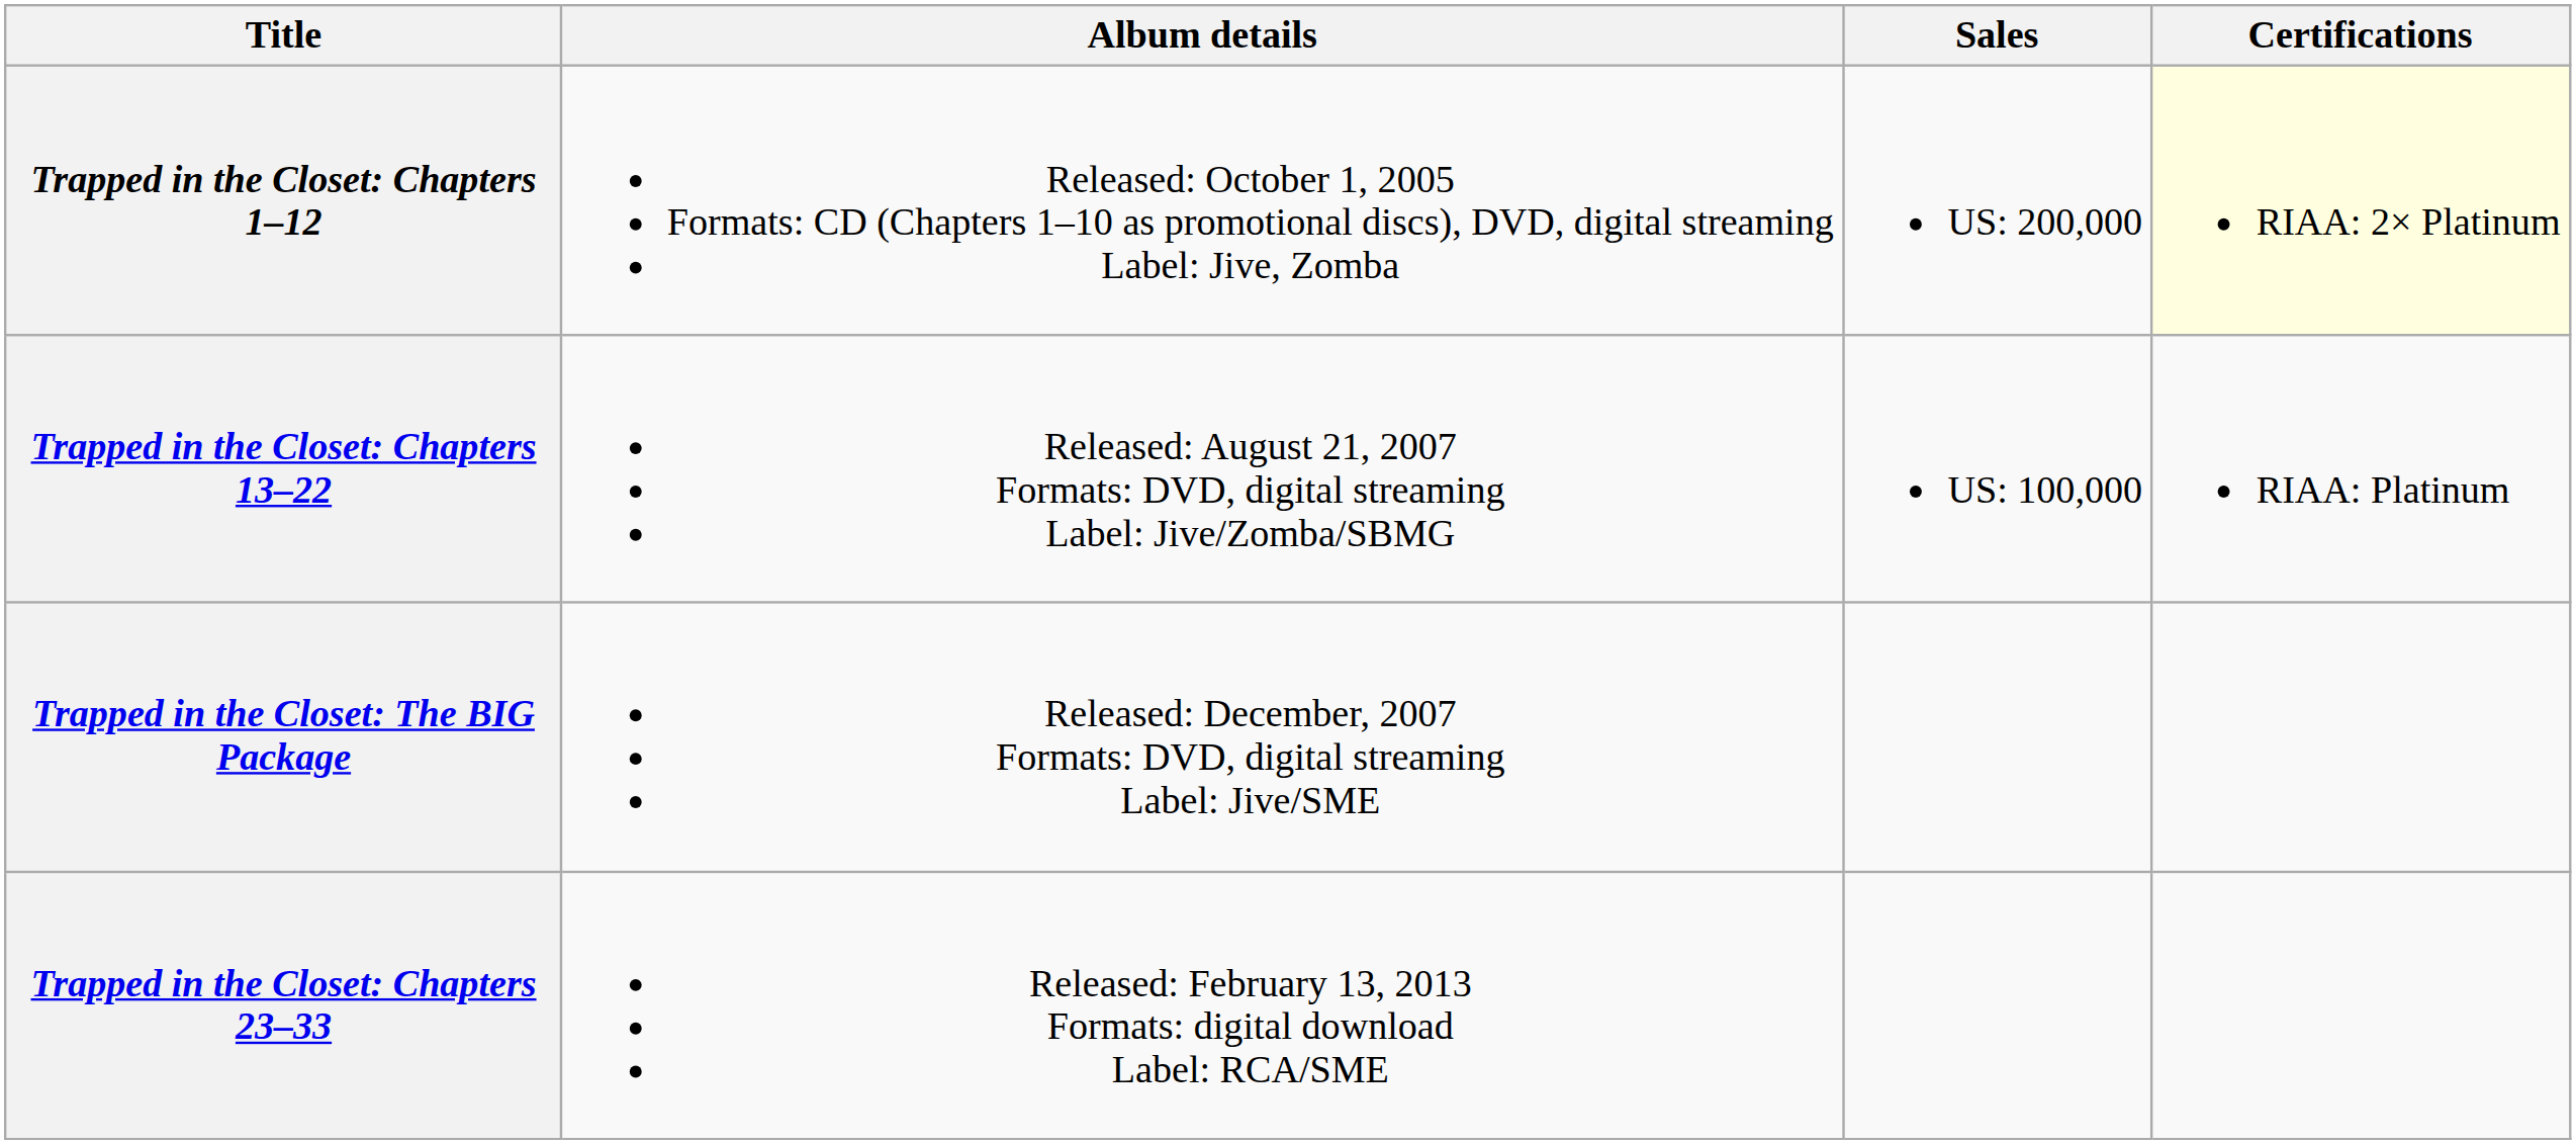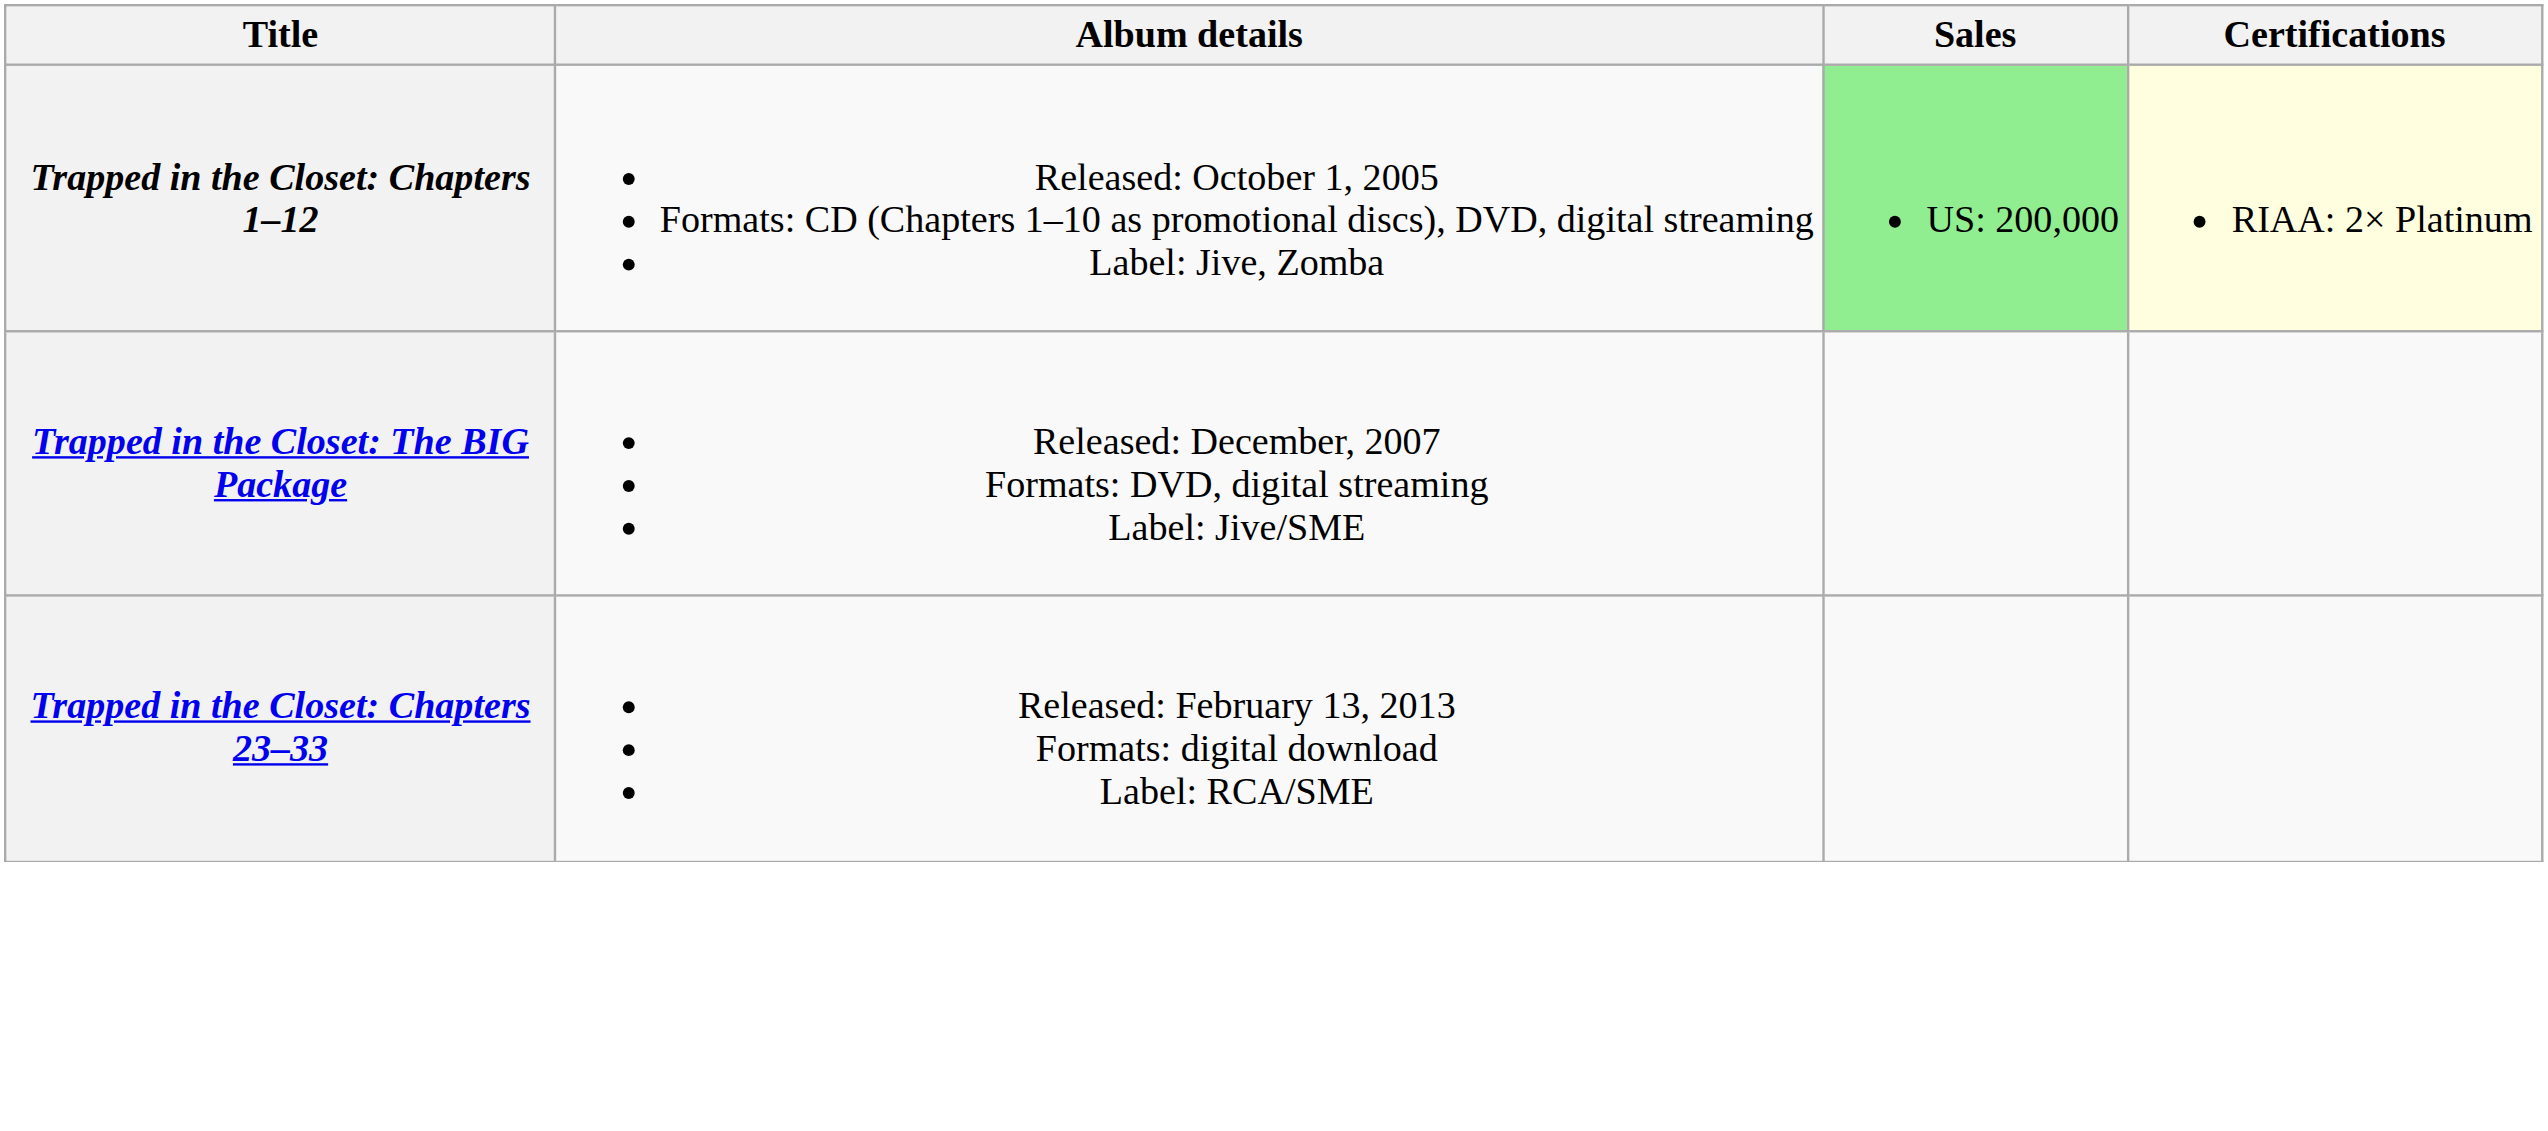Trapped in the Closet: Chapters 1–12 | Sales: no background -> lightgreen background
- row: Trapped in the Closet: Chapters 13–22 | Released: August 21, 2007 Formats: DVD, digital streaming Label: Jive/Zomba/SBMG | US: 100,000 | RIAA: Platinum
